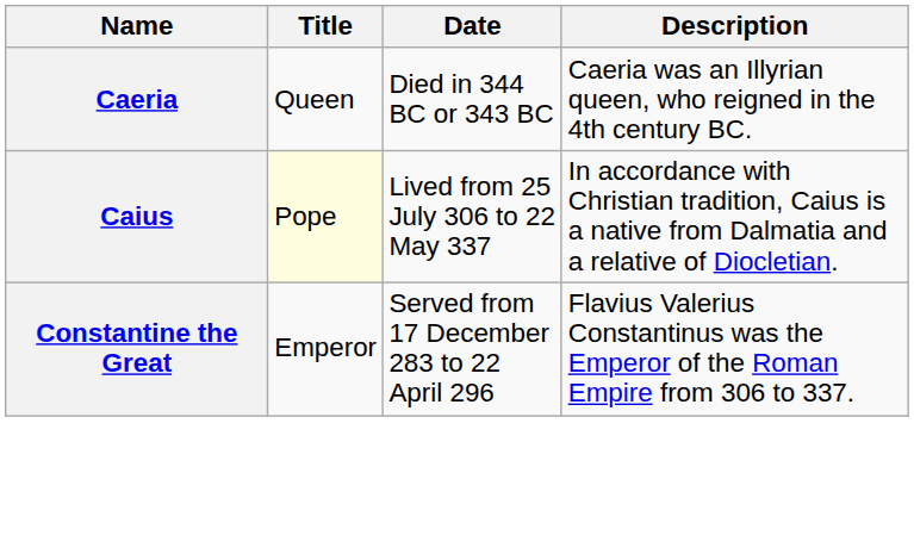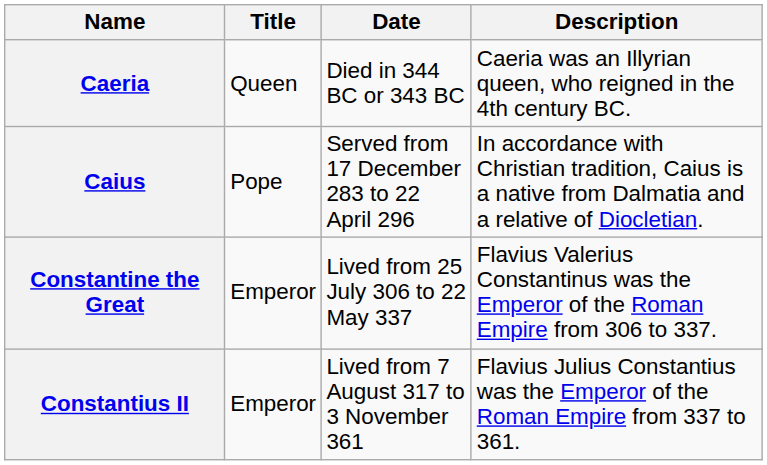Caius | Title: lightyellow background -> no background
Caius | Date: Lived from 25 July 306 to 22 May 337 -> Served from 17 December 283 to 22 April 296
Constantine the Great | Date: Served from 17 December 283 to 22 April 296 -> Lived from 25 July 306 to 22 May 337
+ row: Constantius II | Emperor | Lived from 7 August 317 to 3 November 361 | Flavius Julius Constantius was the Emperor of the Roman Empire from 337 to 361.
